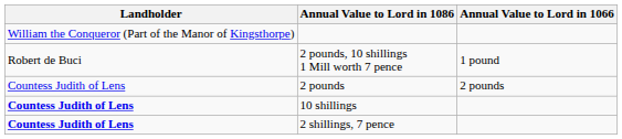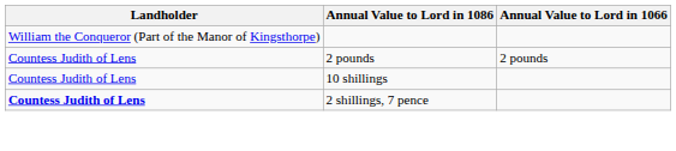- row: Robert de Buci | 2 pounds, 10 shillings 1 Mill worth 7 pence | 1 pound
10 shillings | Landholder: bold -> normal
